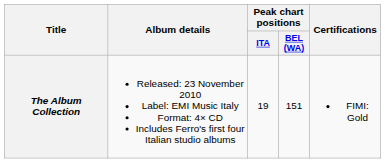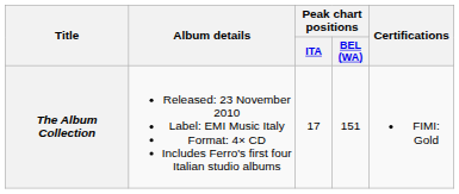The Album Collection | Peak chart positions / ITA: 19 -> 17
